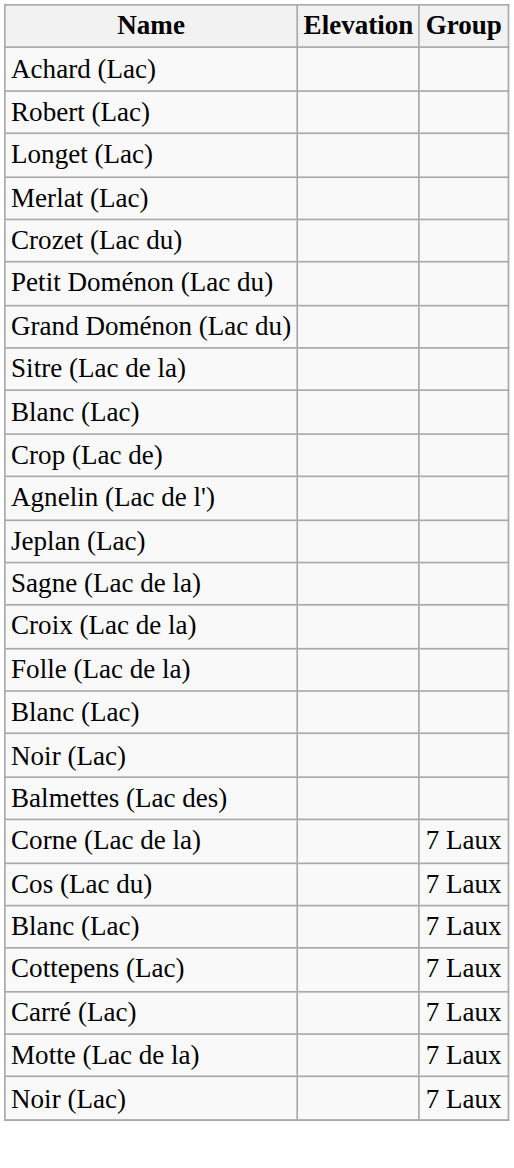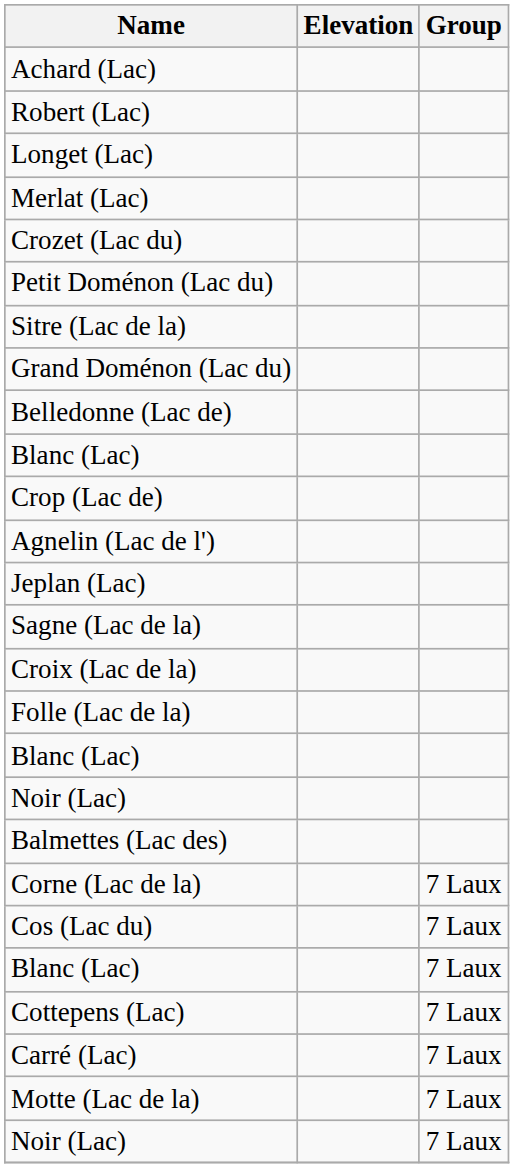rows swapped: Grand Doménon (Lac du) <-> Sitre (Lac de la)
+ row: Belledonne (Lac de)
